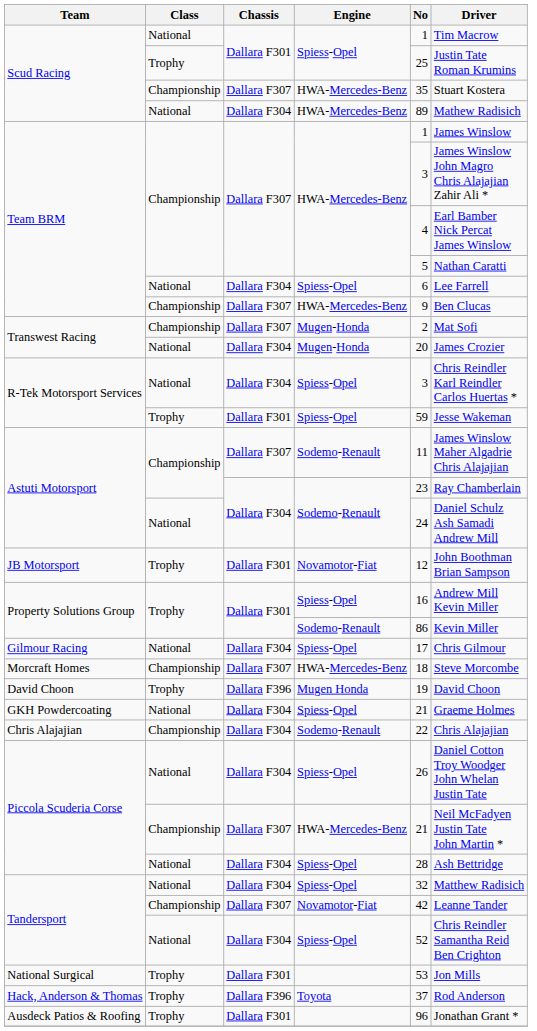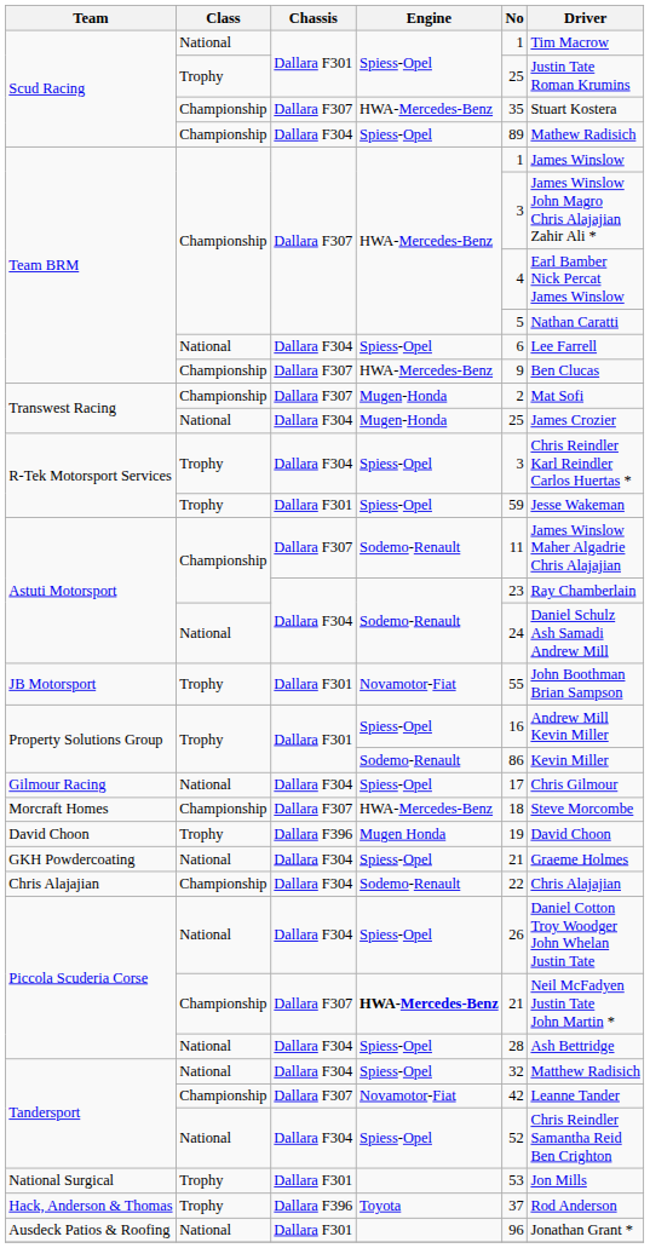Scud Racing / Dallara F304 | Class: National -> Championship
Scud Racing / Dallara F304 | Engine: HWA-Mercedes-Benz -> Spiess-Opel
Transwest Racing / Dallara F304 | No: 20 -> 25
R-Tek Motorsport Services / Dallara F304 | Class: National -> Trophy
JB Motorsport | No: 12 -> 55
Piccola Scuderia Corse / Dallara F307 | Engine: normal -> bold
Ausdeck Patios & Roofing | Class: Trophy -> National
